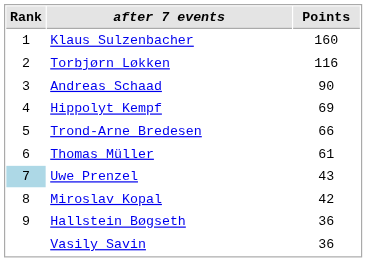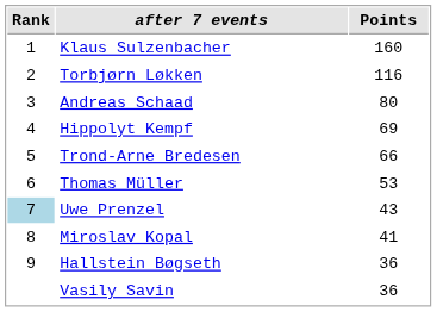Andreas Schaad | Points: 90 -> 80
Thomas Müller | Points: 61 -> 53
Miroslav Kopal | Points: 42 -> 41
